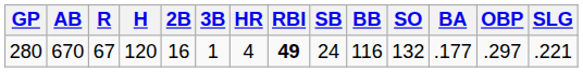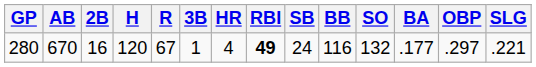columns swapped: R <-> 2B
